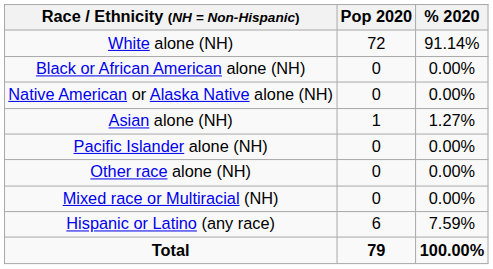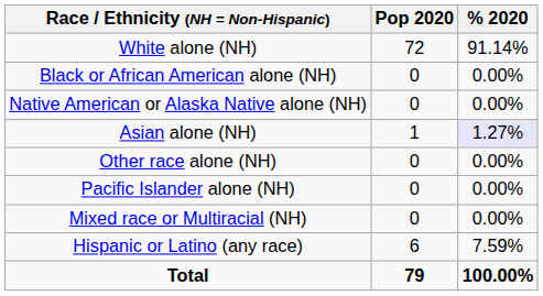Asian alone (NH) | % 2020: no background -> lavender background
rows swapped: Pacific Islander alone (NH) <-> Other race alone (NH)
